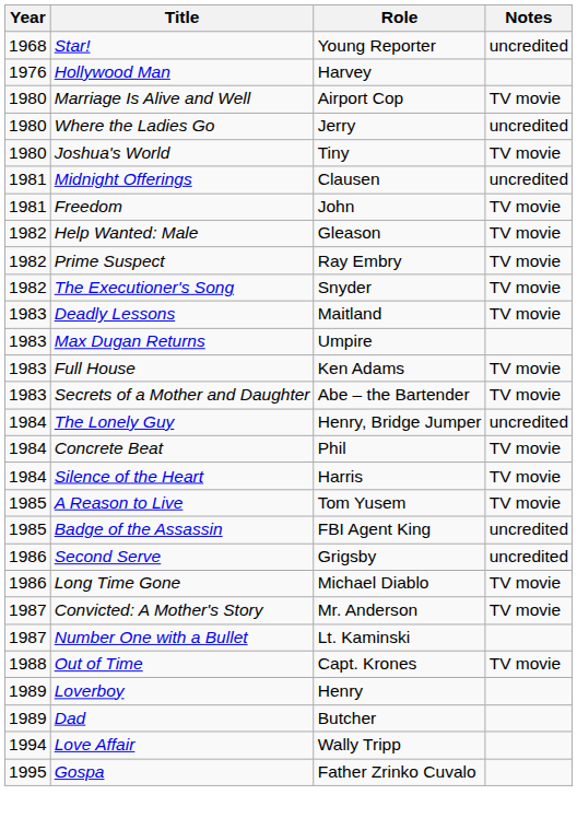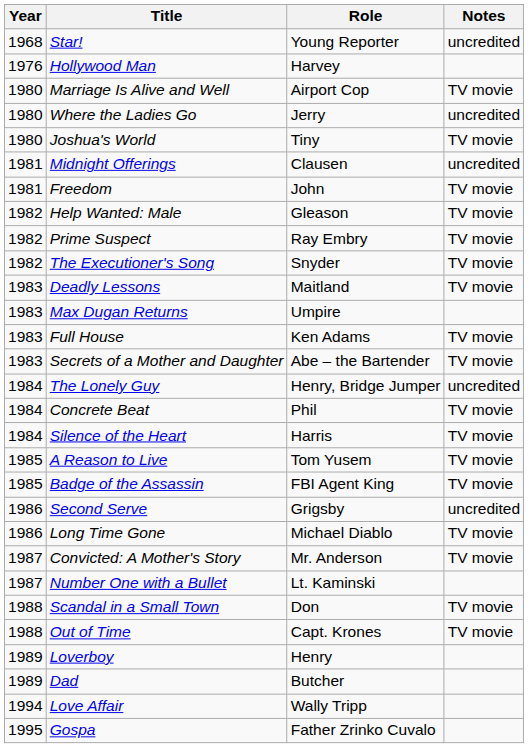Badge of the Assassin | Notes: uncredited -> TV movie
+ row: 1988 | Scandal in a Small Town | Don | TV movie
